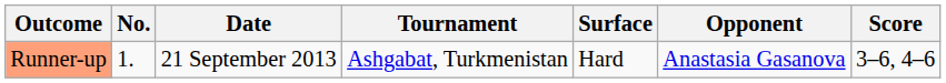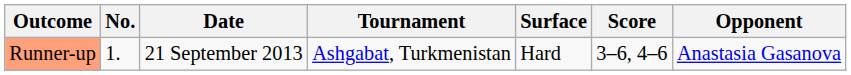columns swapped: Opponent <-> Score
